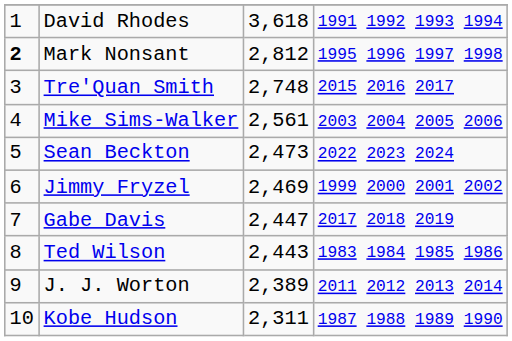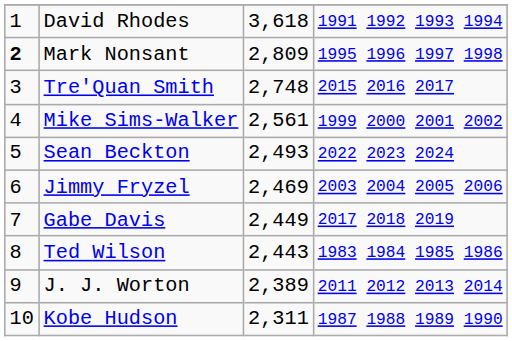Mark Nonsant | column 3: 2,812 -> 2,809
Mike Sims-Walker | column 4: 2003 2004 2005 2006 -> 1999 2000 2001 2002
Sean Beckton | column 3: 2,473 -> 2,493
Jimmy Fryzel | column 4: 1999 2000 2001 2002 -> 2003 2004 2005 2006
Gabe Davis | column 3: 2,447 -> 2,449
